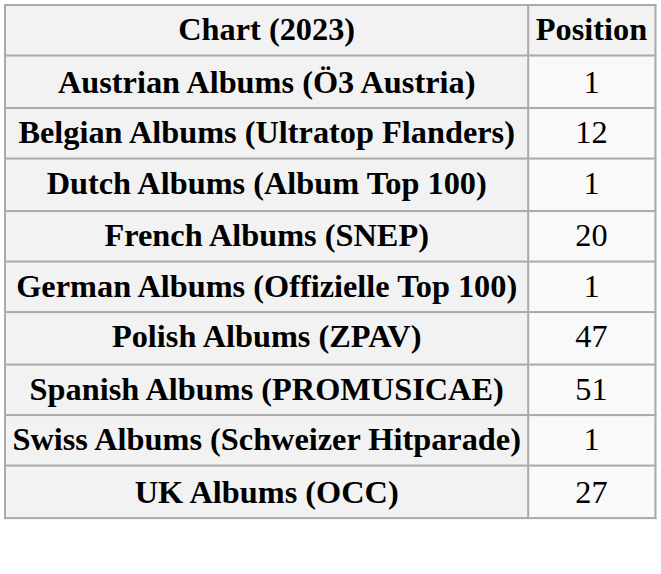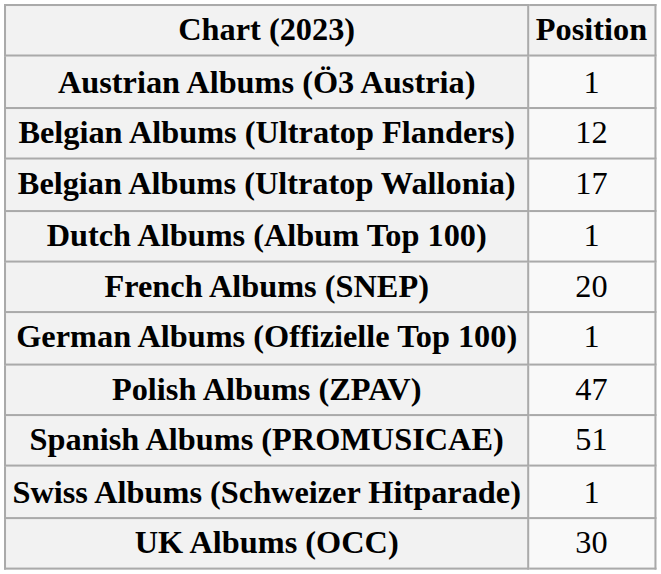+ row: Belgian Albums (Ultratop Wallonia) | 17
UK Albums (OCC) | Position: 27 -> 30
